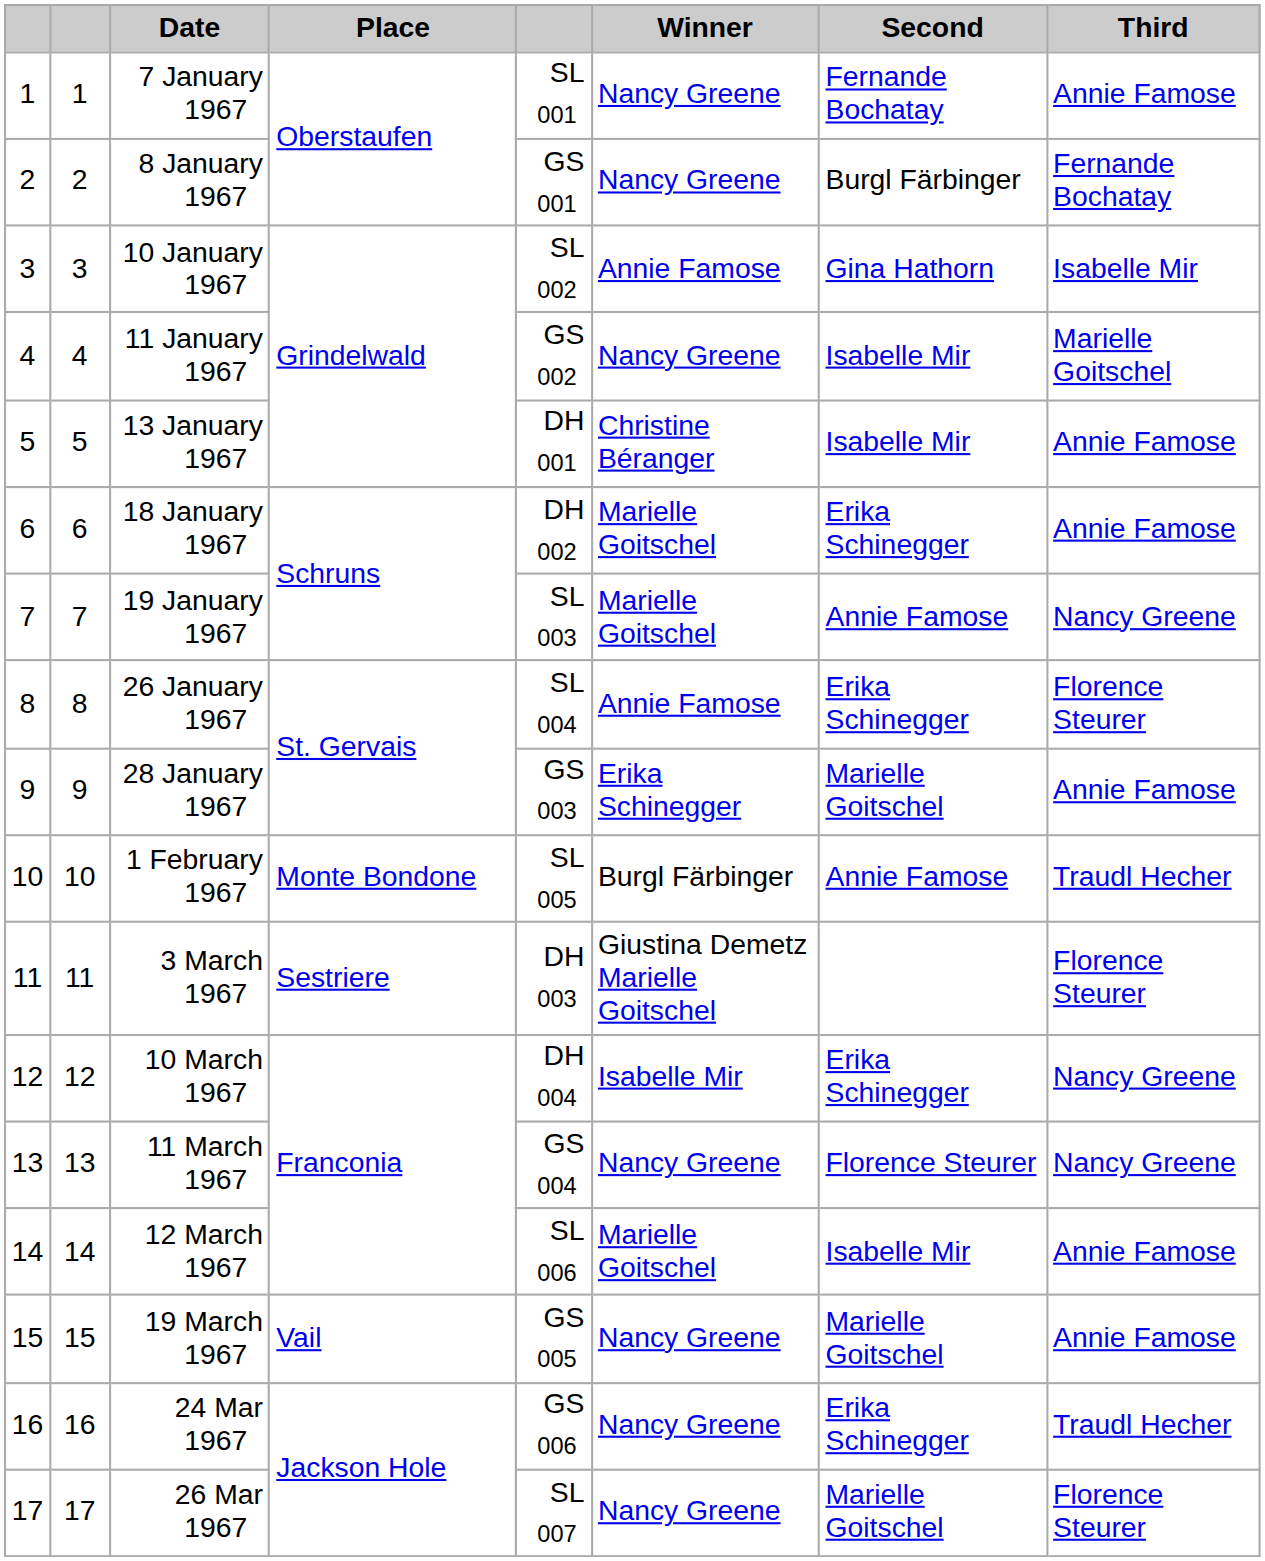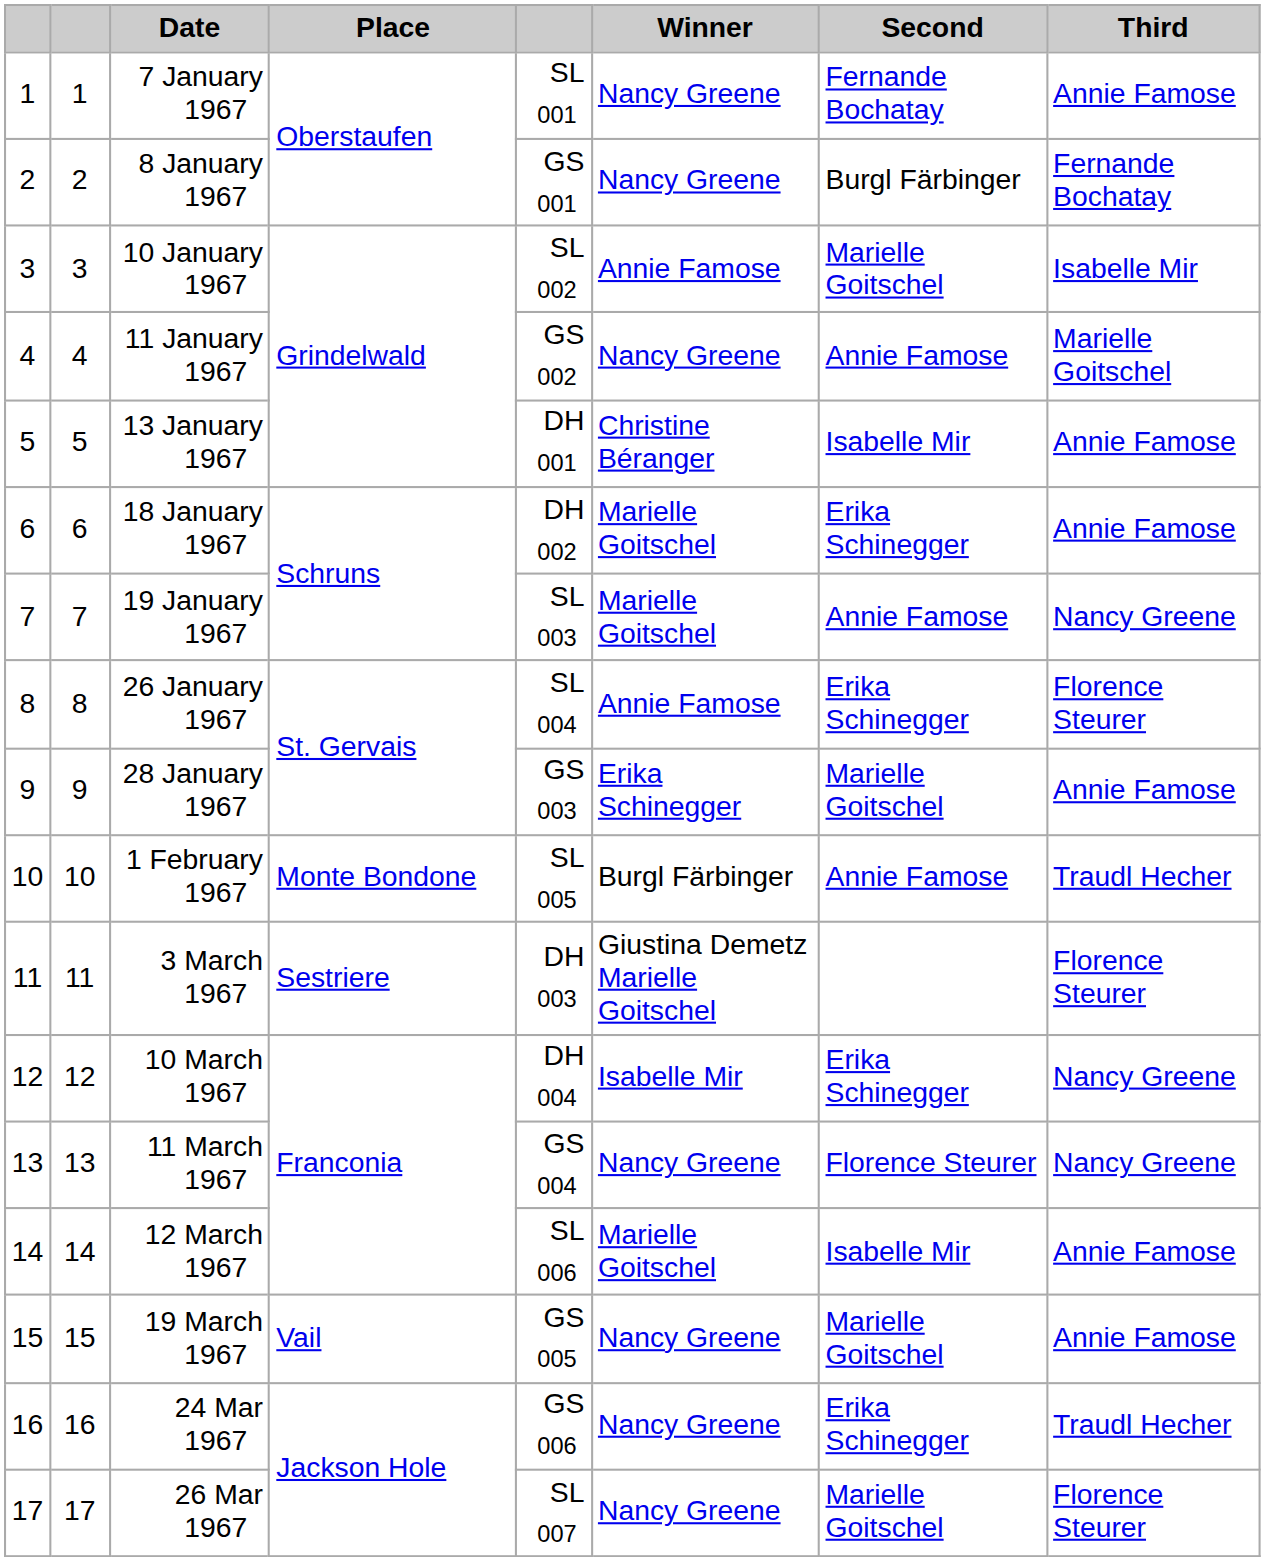10 January 1967 | Second: Gina Hathorn -> Marielle Goitschel
11 January 1967 | Second: Isabelle Mir -> Annie Famose
